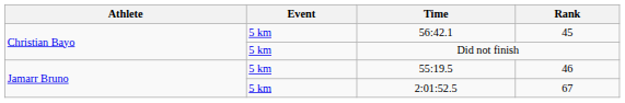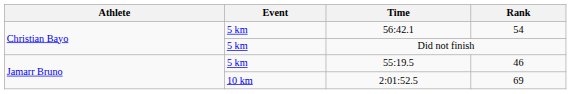56:42.1 | Rank: 45 -> 54
2:01:52.5 | Event: 5 km -> 10 km
2:01:52.5 | Rank: 67 -> 69
